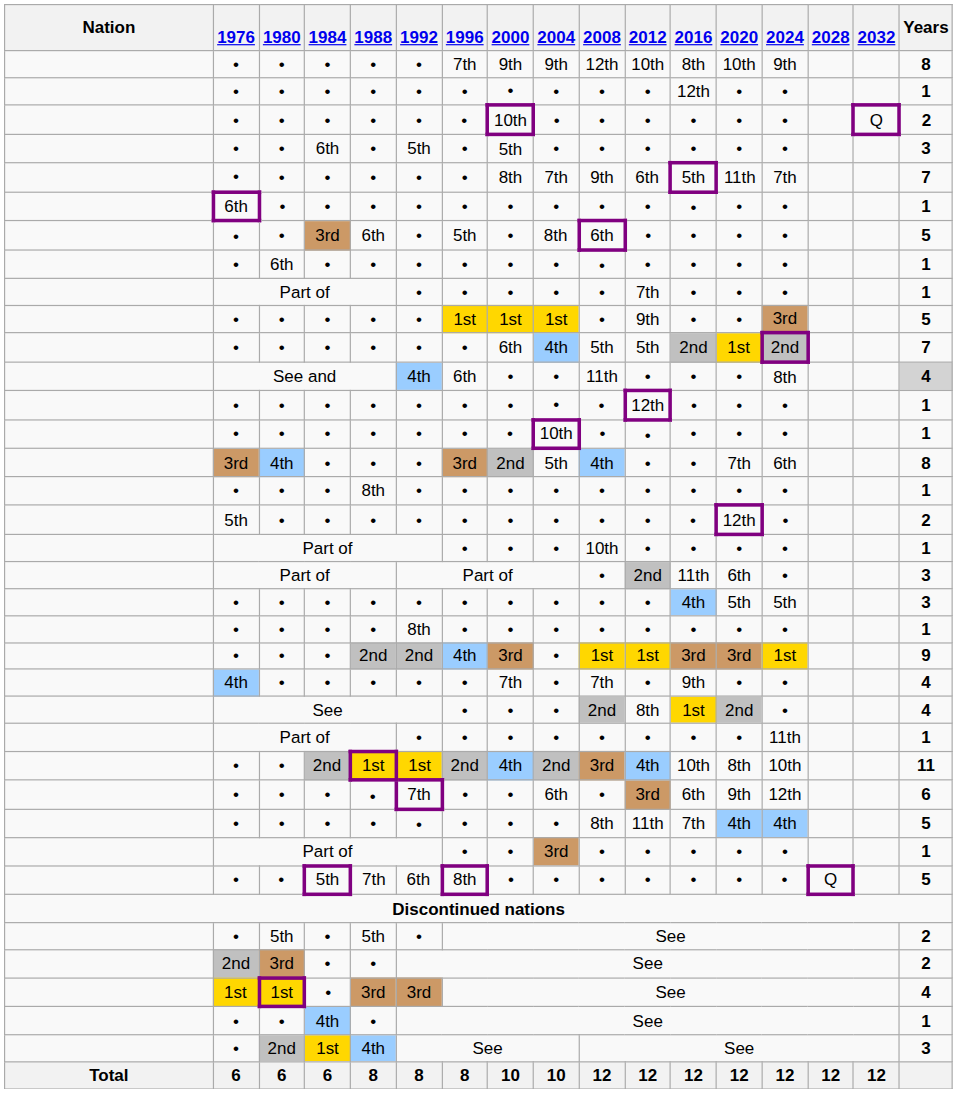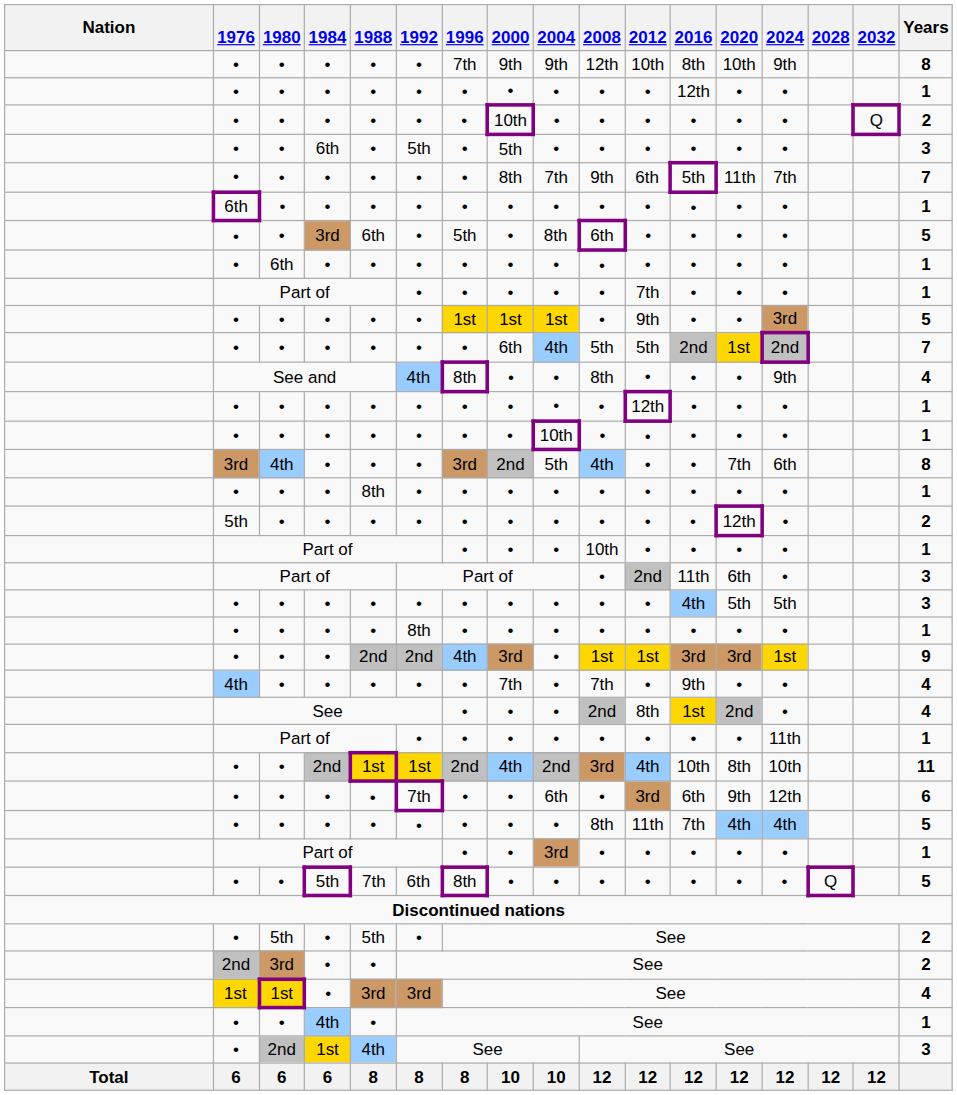See and | 1996: 6th -> 8th
See and | 2008: 11th -> 8th
See and | 2024: 8th -> 9th
See and | Years: lightgrey background -> no background
